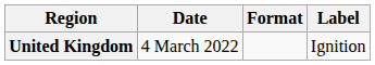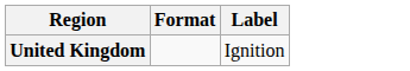- column: Date | 4 March 2022
